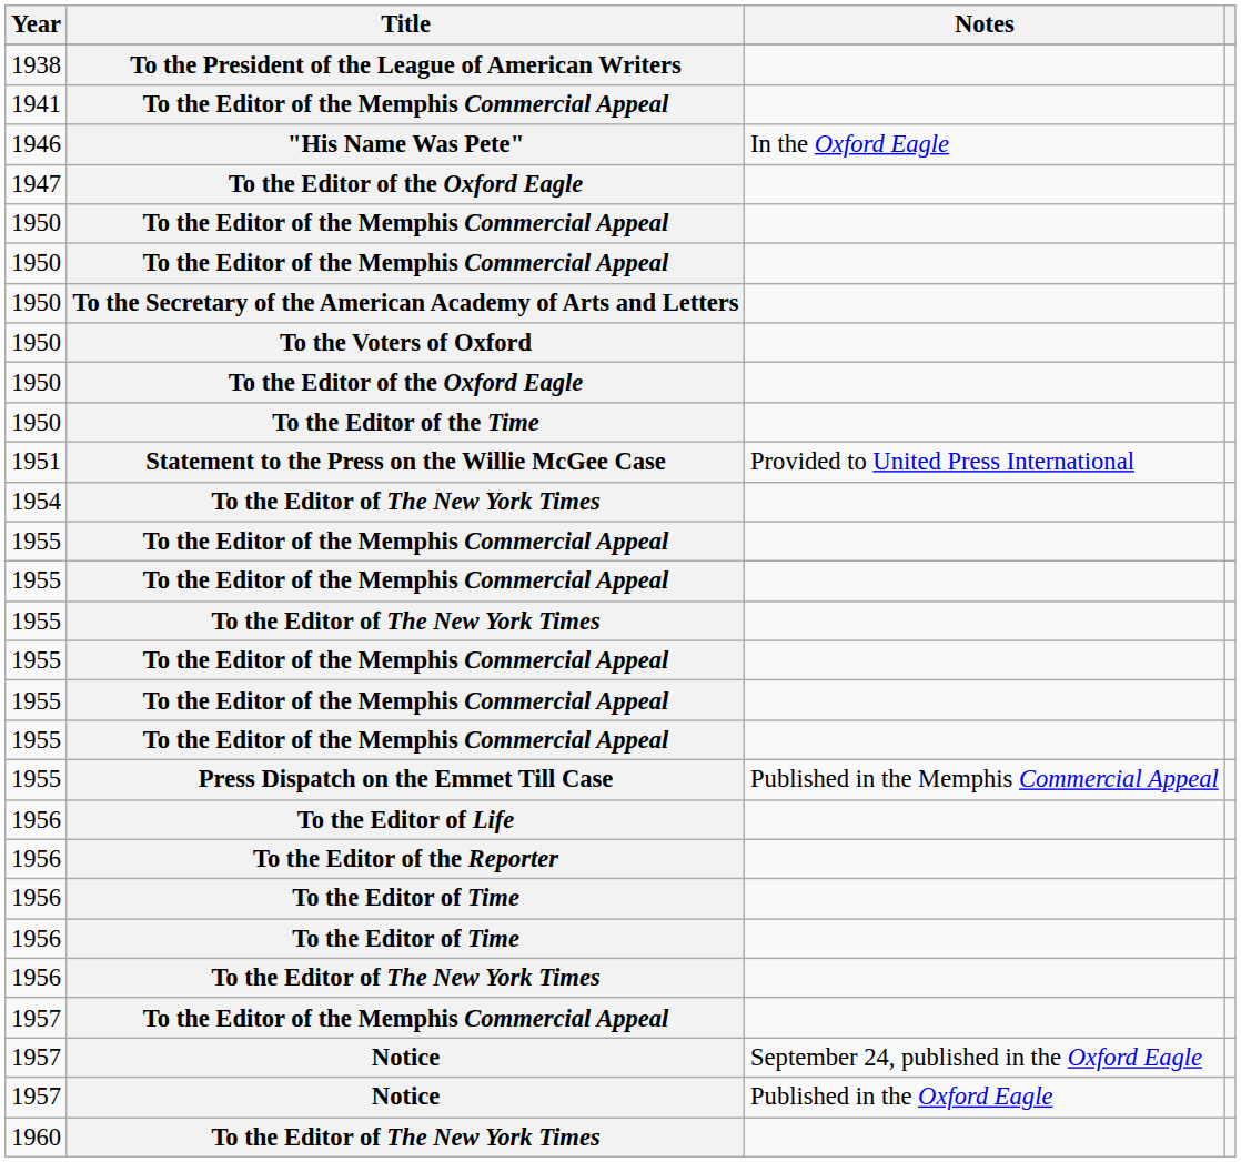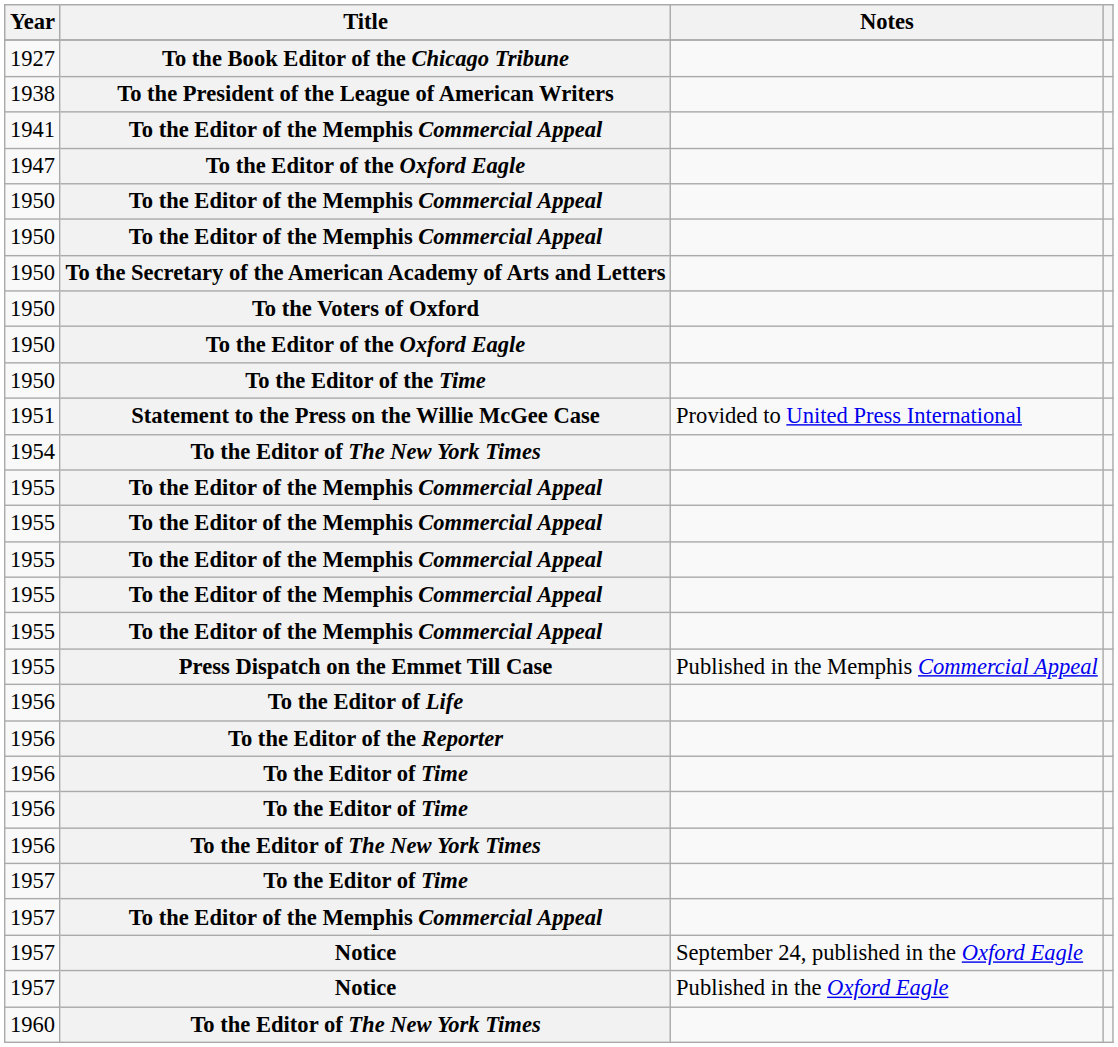+ row: 1927 | To the Book Editor of the Chicago Tribune
- row: 1946 | "His Name Was Pete" | In the Oxford Eagle
- row: 1955 | To the Editor of The New York Times
+ row: 1957 | To the Editor of Time
